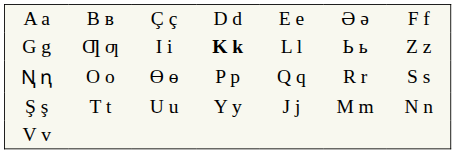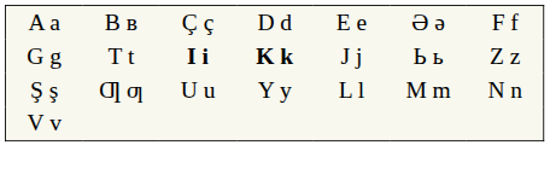G g | column 2: Ƣ ƣ -> T t
G g | column 3: normal -> bold
G g | column 5: L l -> J j
- row: Ꞑ ꞑ | O o | Ɵ ɵ | P p | Q q | R r | S s
Ş ş | column 2: T t -> Ƣ ƣ
Ş ş | column 5: J j -> L l
